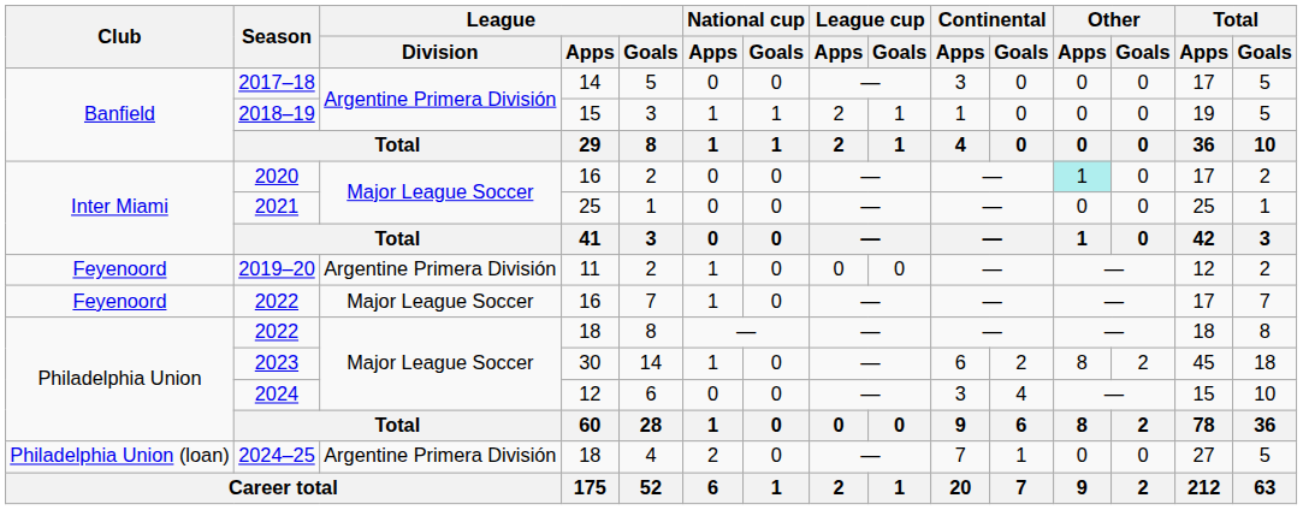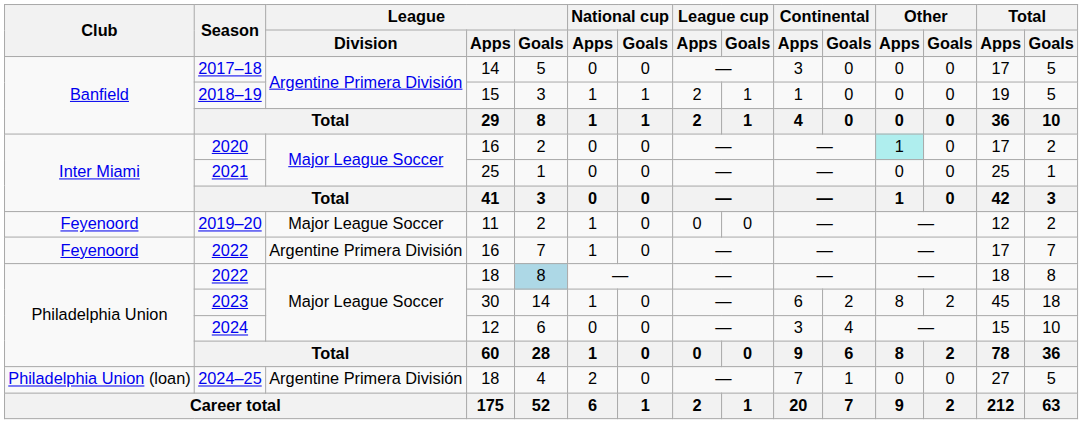2019–20 | League / Division: Argentine Primera División -> Major League Soccer
2022 / 16 | League / Division: Major League Soccer -> Argentine Primera División
2022 / 18 | League / Goals: no background -> lightblue background
